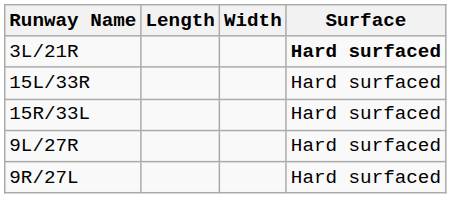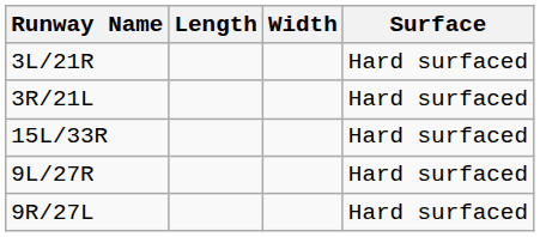3L/21R | Surface: bold -> normal
+ row: 3R/21L | Hard surfaced
- row: 15R/33L | Hard surfaced
